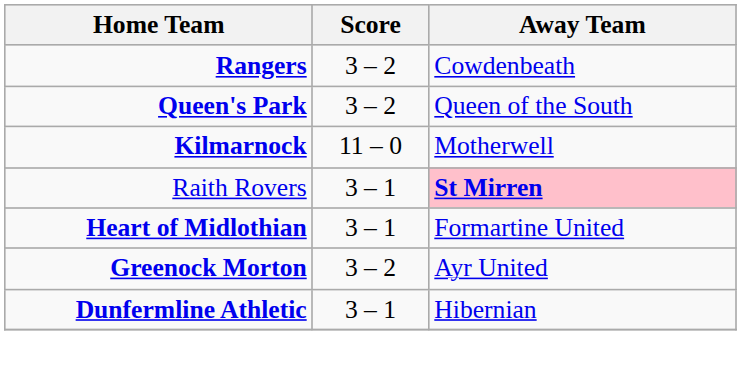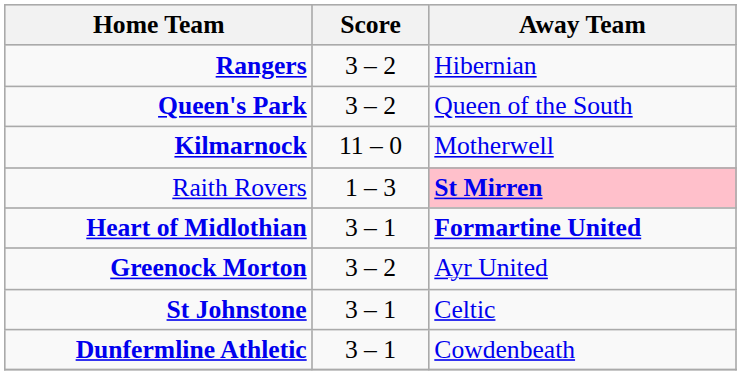Rangers | Away Team: Cowdenbeath -> Hibernian
Raith Rovers | Score: 3 – 1 -> 1 – 3
Heart of Midlothian | Away Team: normal -> bold
+ row: St Johnstone | 3 – 1 | Celtic
Dunfermline Athletic | Away Team: Hibernian -> Cowdenbeath
